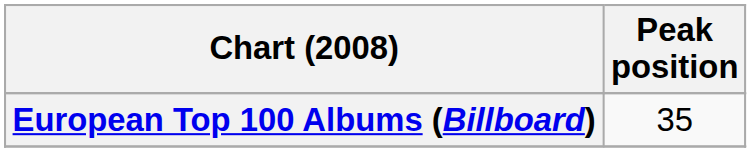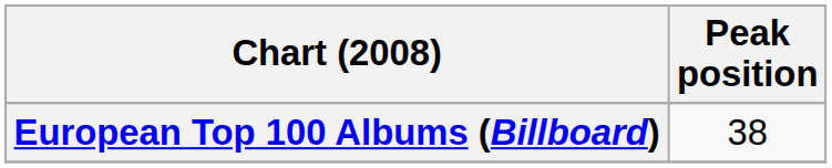European Top 100 Albums (Billboard) | Peak position: 35 -> 38
